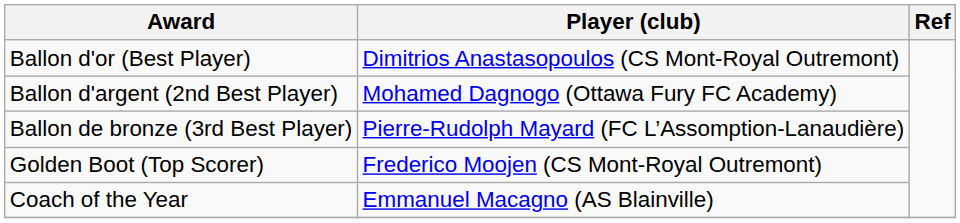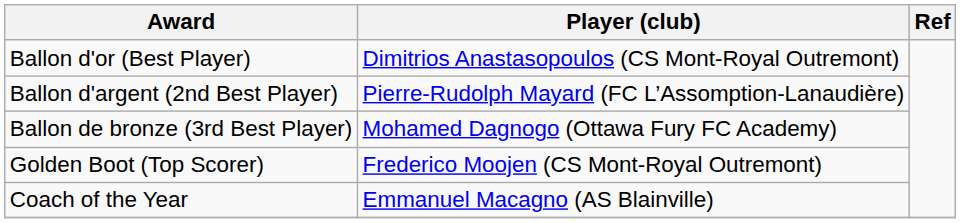Ballon d'argent (2nd Best Player) | Player (club): Mohamed Dagnogo (Ottawa Fury FC Academy) -> Pierre-Rudolph Mayard (FC L’Assomption-Lanaudière)
Ballon de bronze (3rd Best Player) | Player (club): Pierre-Rudolph Mayard (FC L’Assomption-Lanaudière) -> Mohamed Dagnogo (Ottawa Fury FC Academy)
